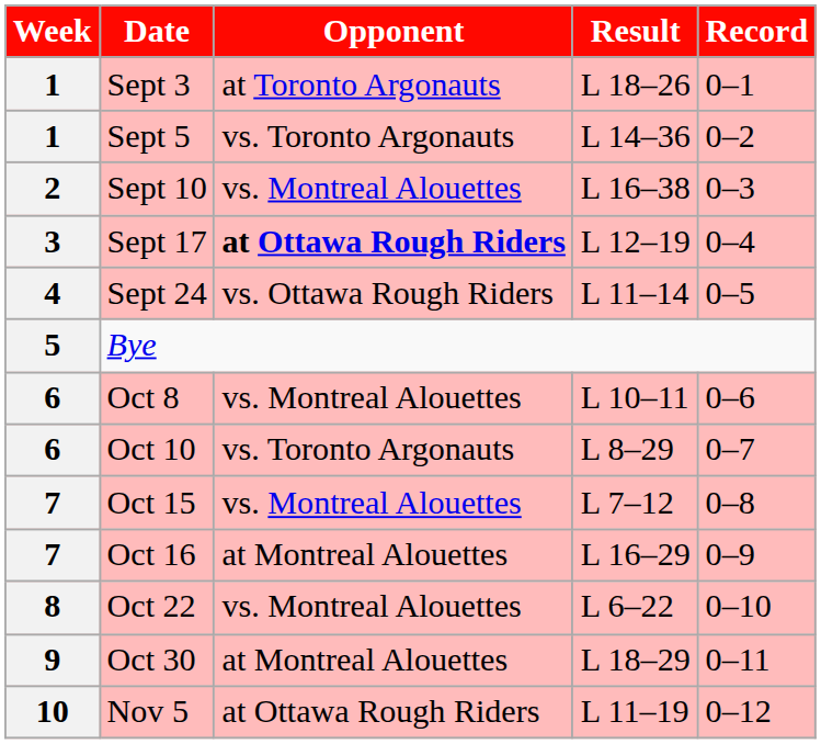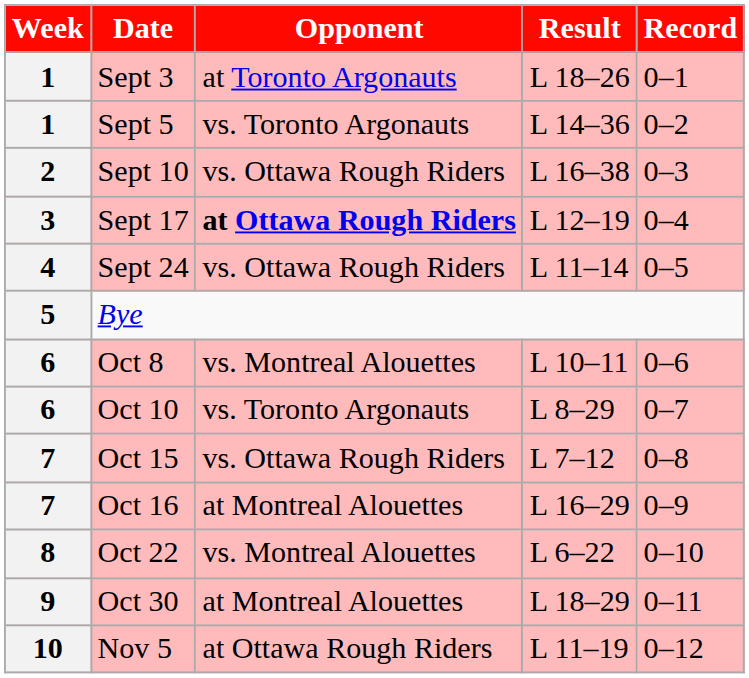Sept 10 | Opponent: vs. Montreal Alouettes -> vs. Ottawa Rough Riders
Oct 15 | Opponent: vs. Montreal Alouettes -> vs. Ottawa Rough Riders
